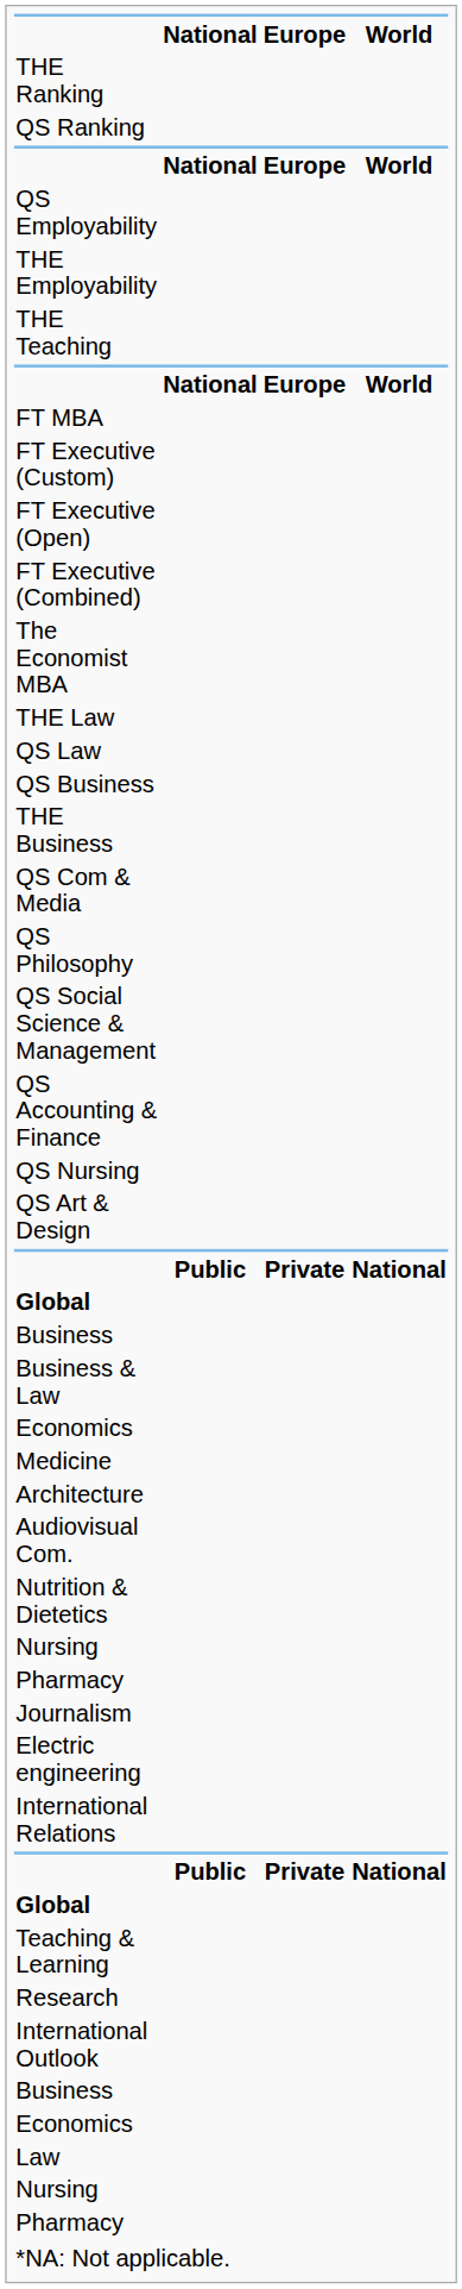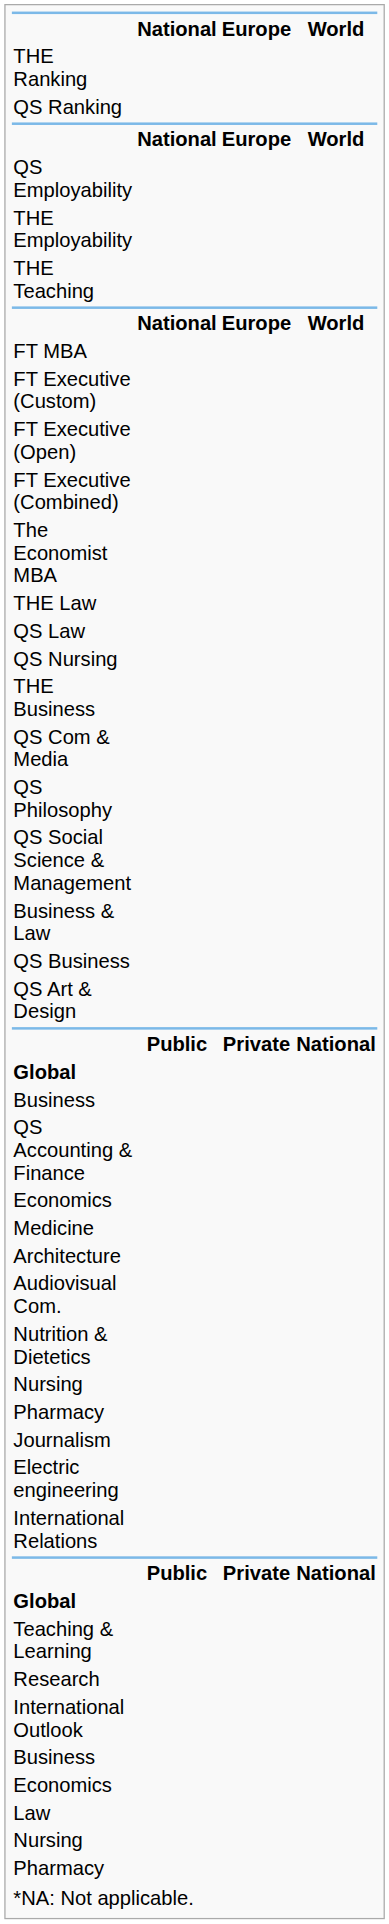rows swapped: QS Business <-> QS Nursing
rows swapped: QS Accounting & Finance <-> Business & Law
